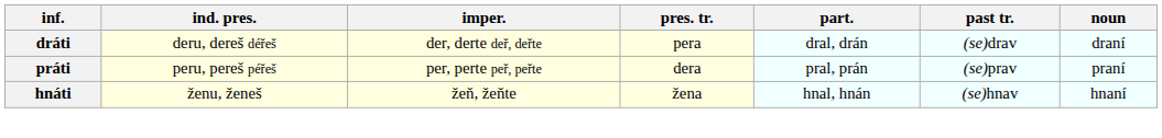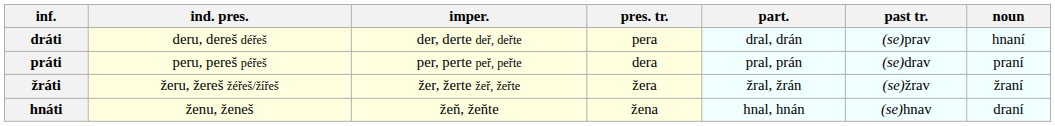dráti | past tr.: (se)drav -> (se)prav
dráti | noun: draní -> hnaní
práti | past tr.: (se)prav -> (se)drav
+ row: žráti | žeru, žereš žéřeš/žířeš | žer, žerte žeř, žeřte | žera | žral, žrán | (se)žrav | žraní
hnáti | noun: hnaní -> draní
